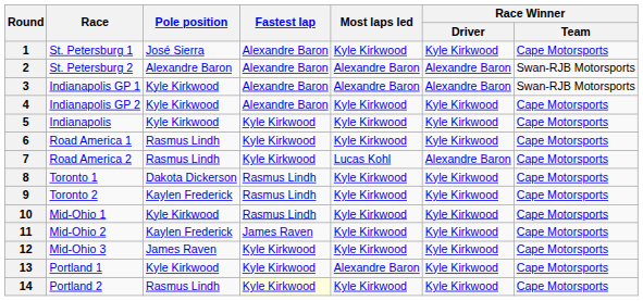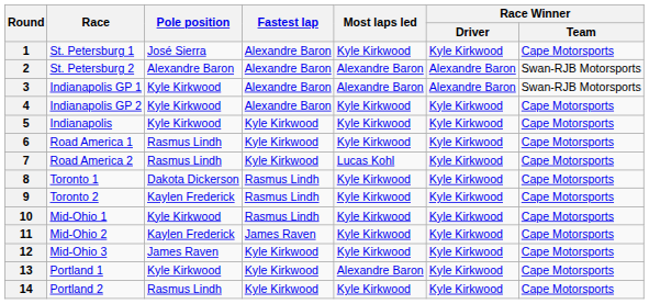7 | Race Winner / Driver: Alexandre Baron -> Kyle Kirkwood
14 | Fastest lap: lightyellow background -> no background
